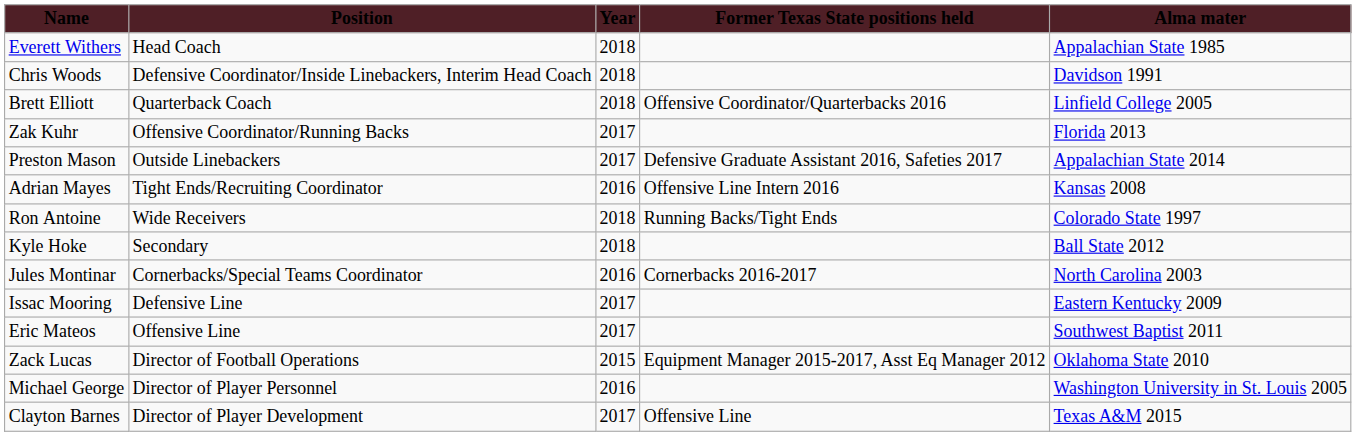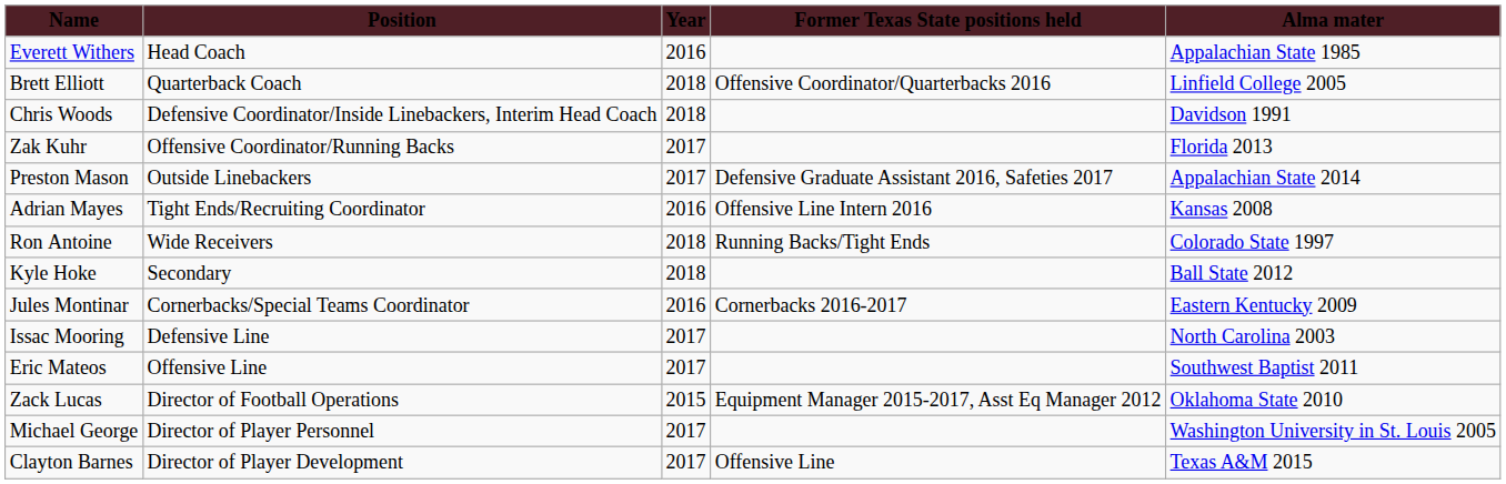Everett Withers | column 3: 2018 -> 2016
rows swapped: Brett Elliott <-> Chris Woods
Jules Montinar | column 5: North Carolina 2003 -> Eastern Kentucky 2009
Issac Mooring | column 5: Eastern Kentucky 2009 -> North Carolina 2003
Michael George | column 3: 2016 -> 2017
